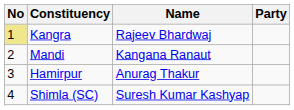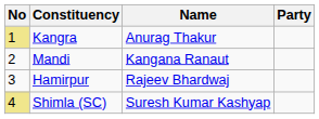Kangra | Name: Rajeev Bhardwaj -> Anurag Thakur
Hamirpur | Name: Anurag Thakur -> Rajeev Bhardwaj
Shimla (SC) | No: no background -> khaki background
